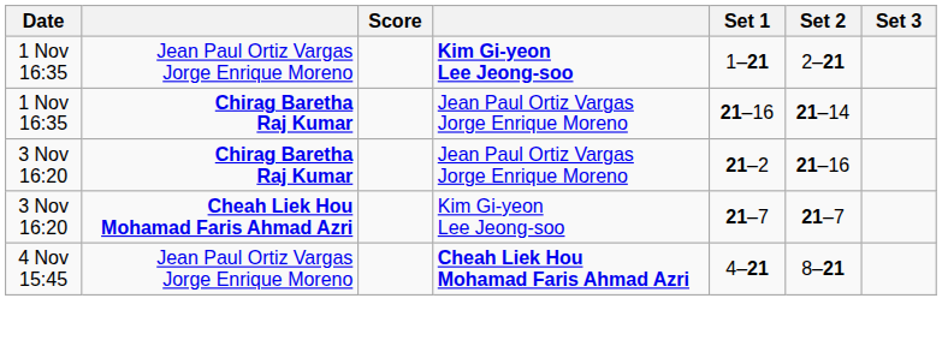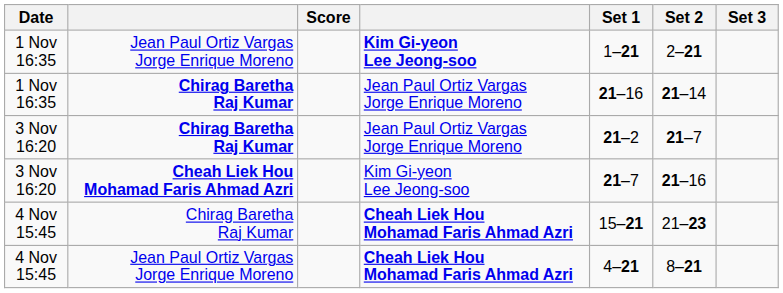3 Nov 16:20 / Chirag Baretha Raj Kumar | Set 2: 21–16 -> 21–7
3 Nov 16:20 / Cheah Liek Hou Mohamad Faris Ahmad Azri | Set 2: 21–7 -> 21–16
+ row: 4 Nov 15:45 | Chirag Baretha Raj Kumar | Cheah Liek Hou Mohamad Faris Ahmad Azri | 15–21 | 21–23
